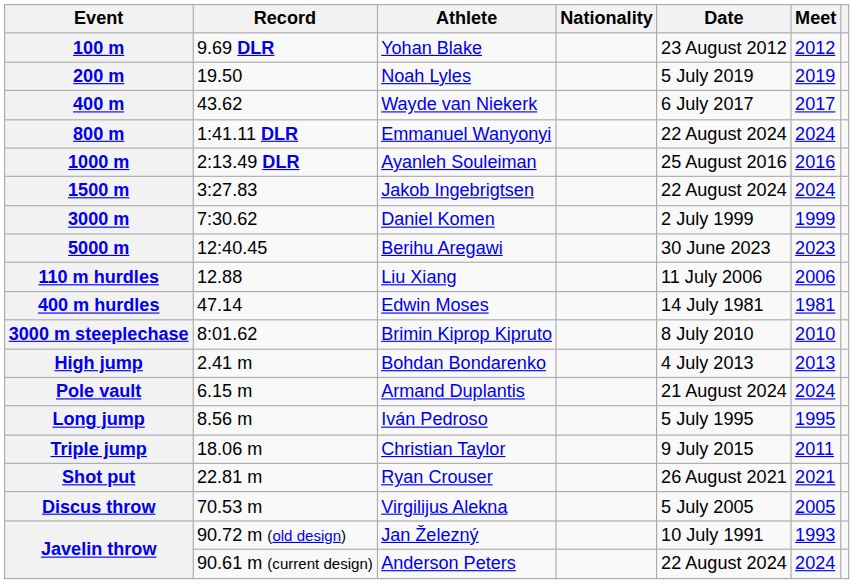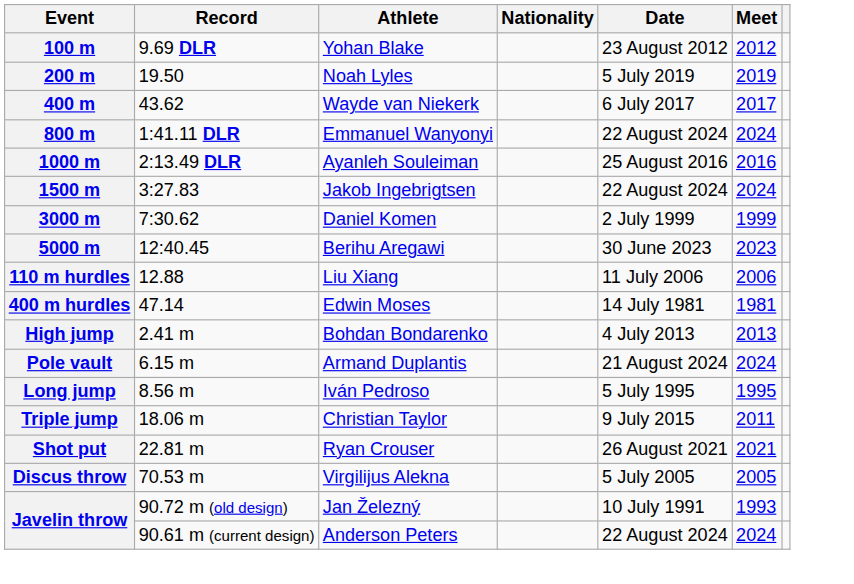- row: 3000 m steeplechase | 8:01.62 | Brimin Kiprop Kipruto | 8 July 2010 | 2010
